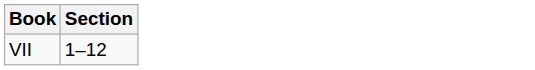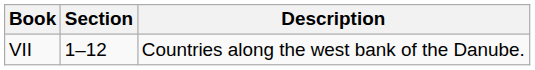+ column: Description | Countries along the west bank of the Danube.
